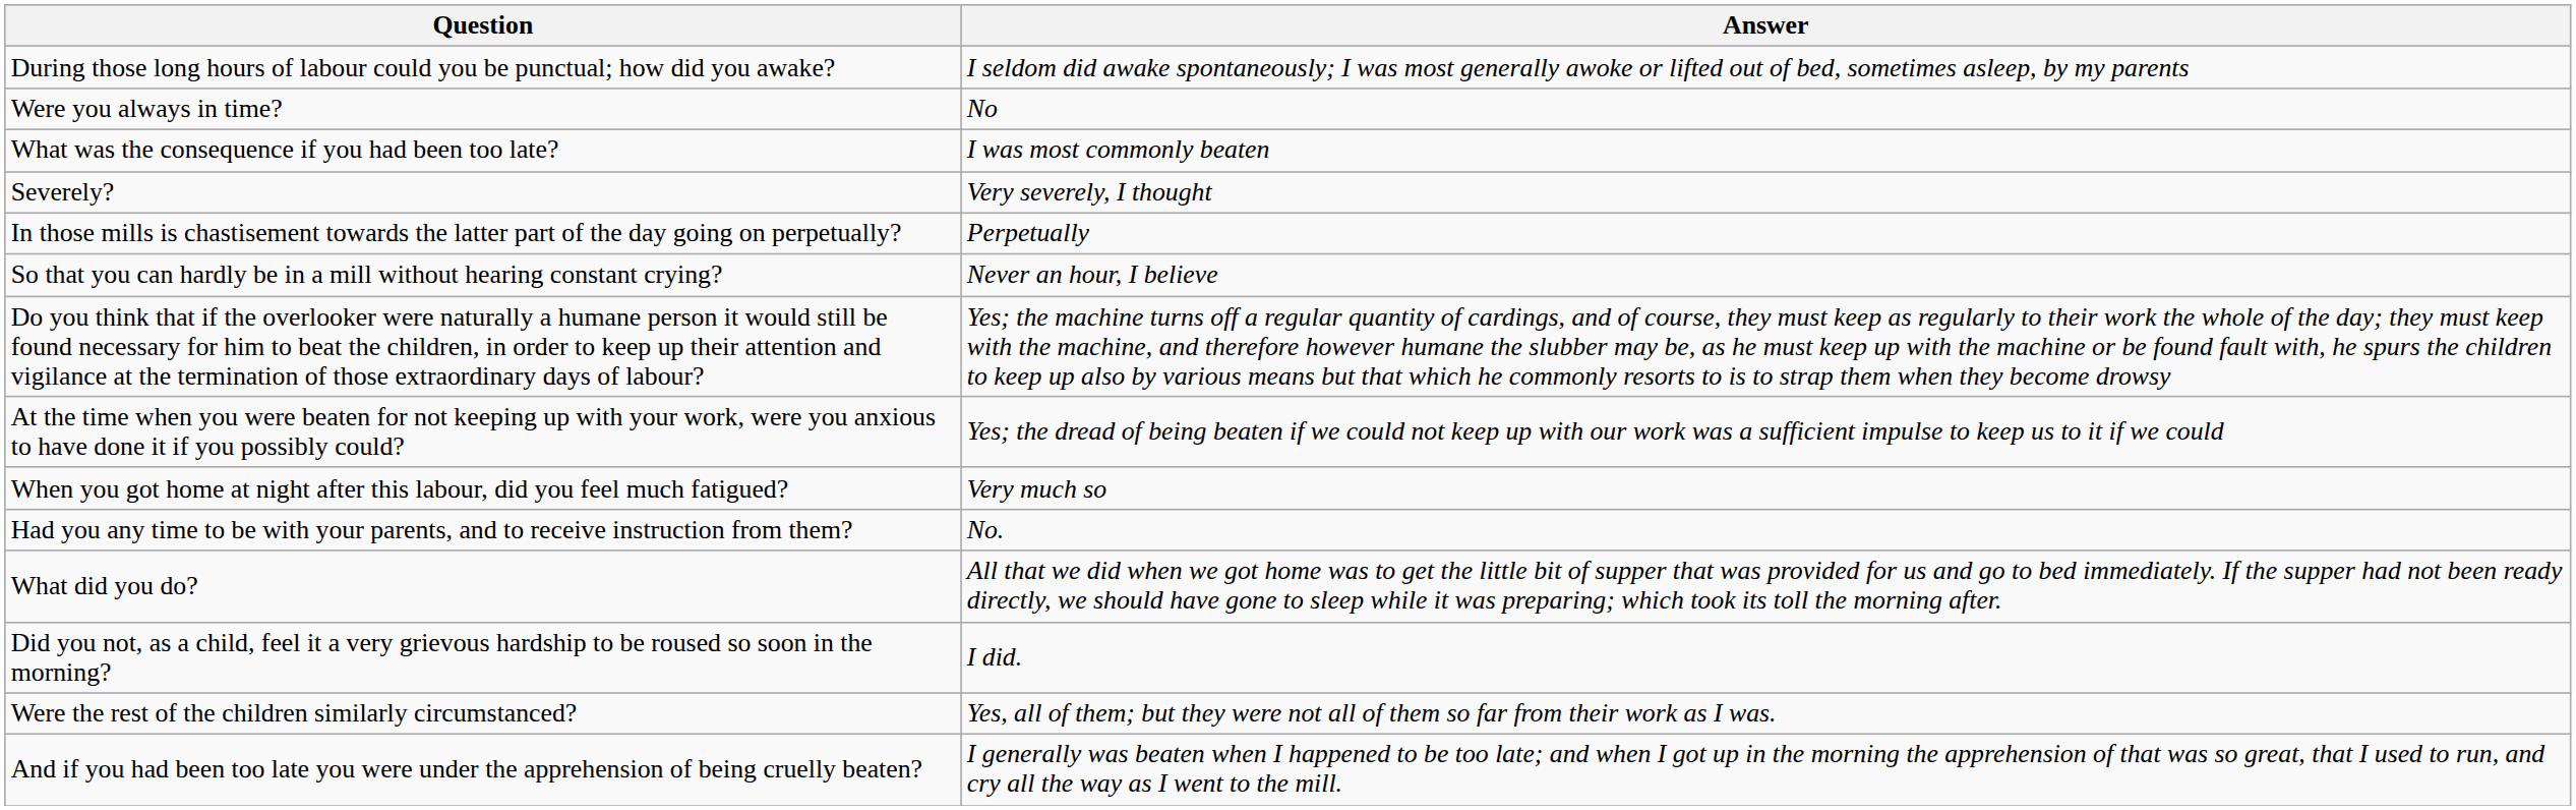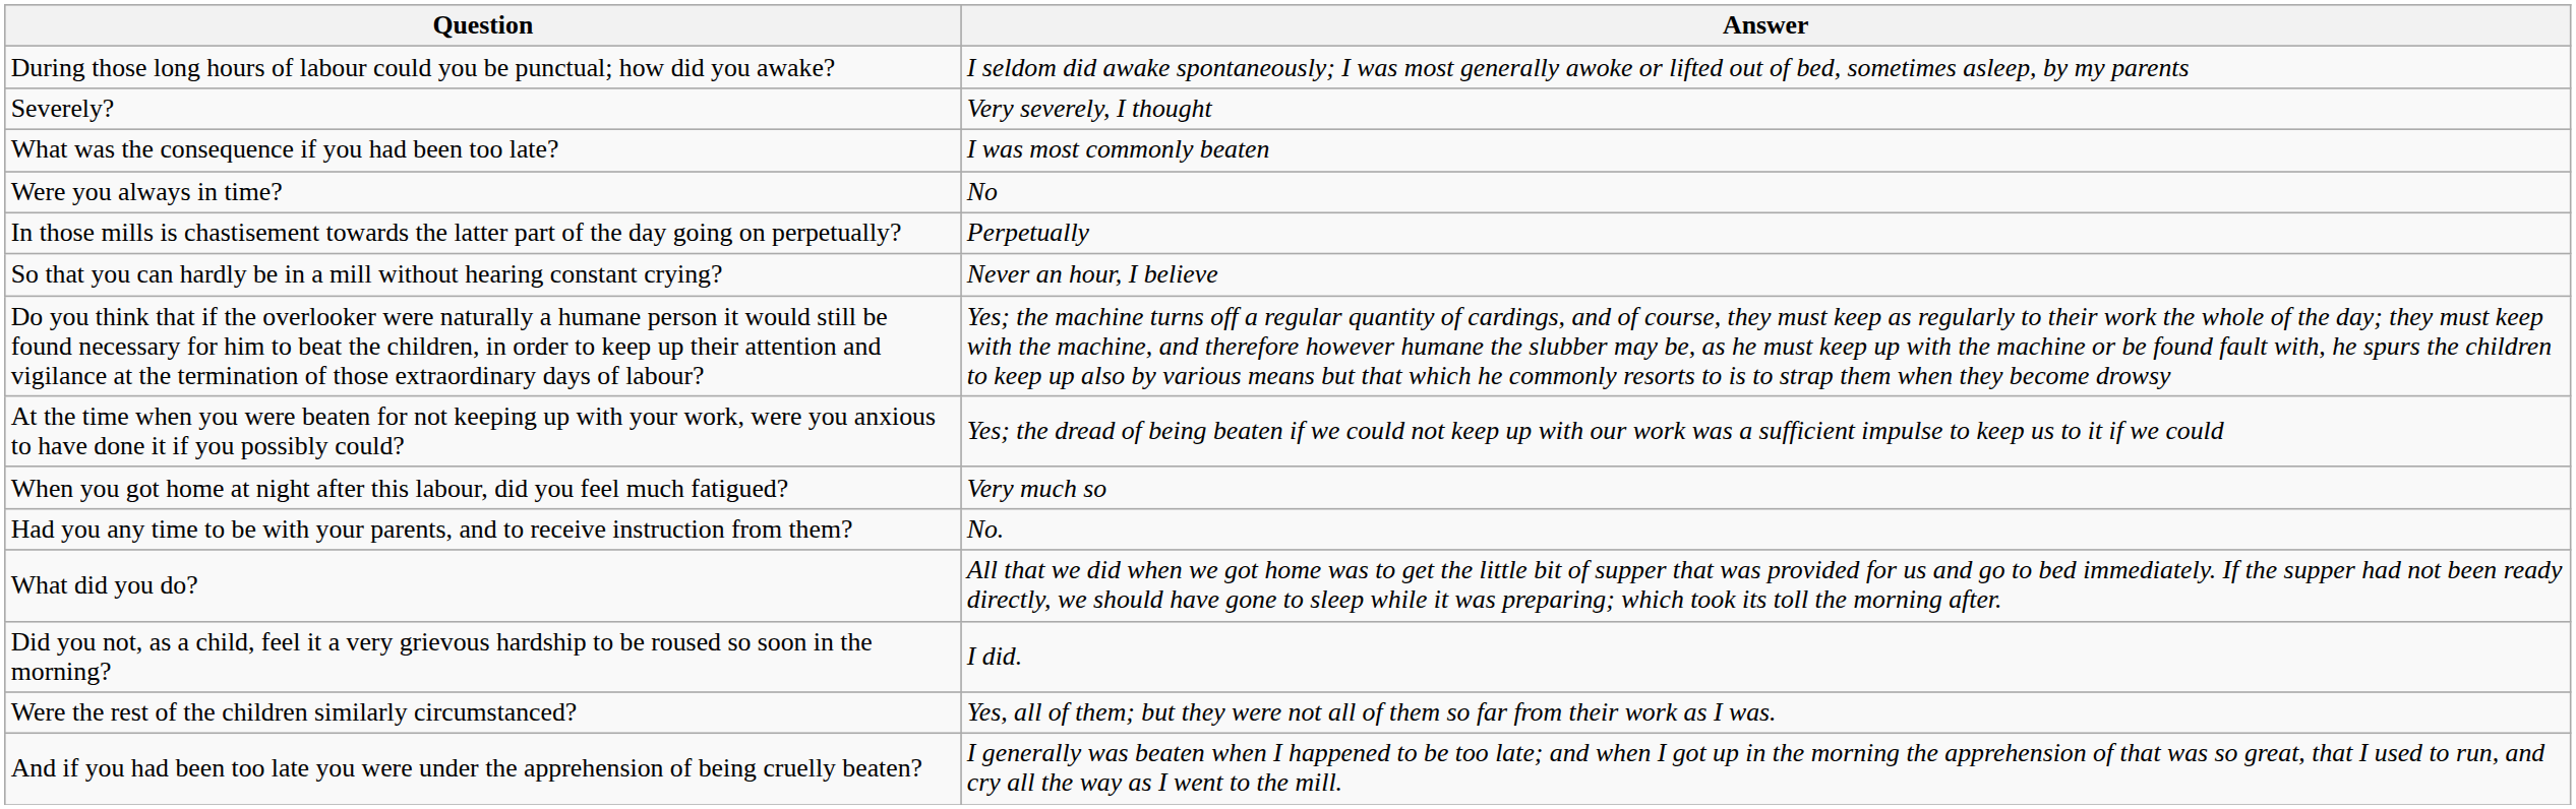rows swapped: Were you always in time? <-> Severely?
